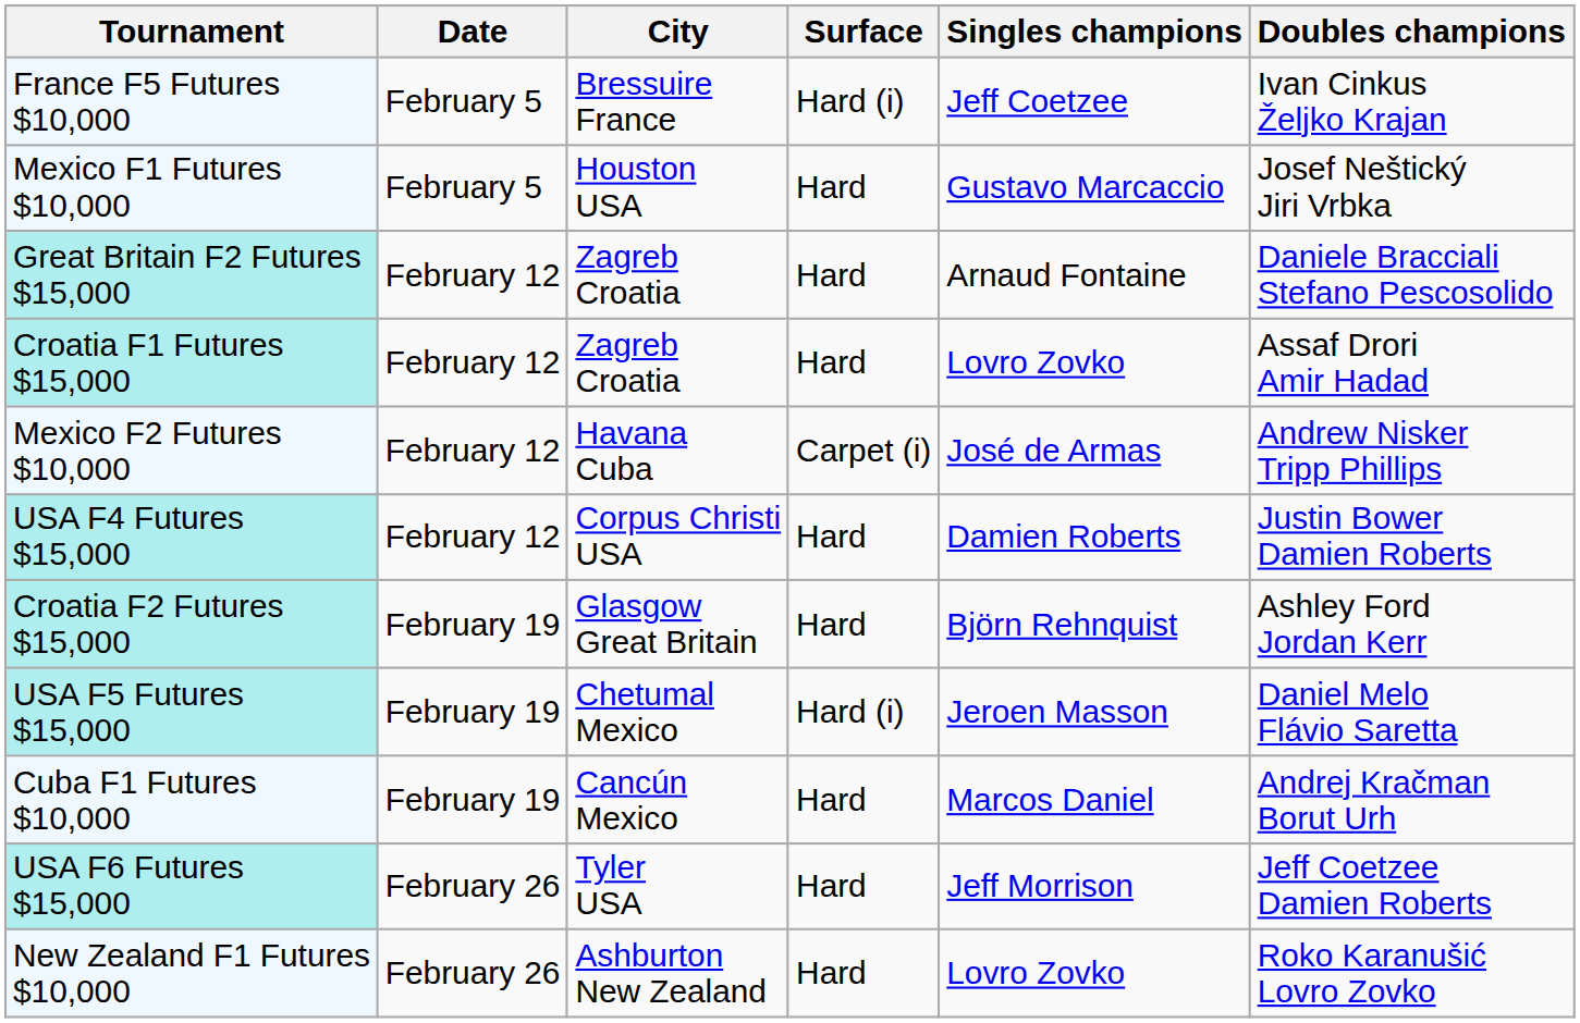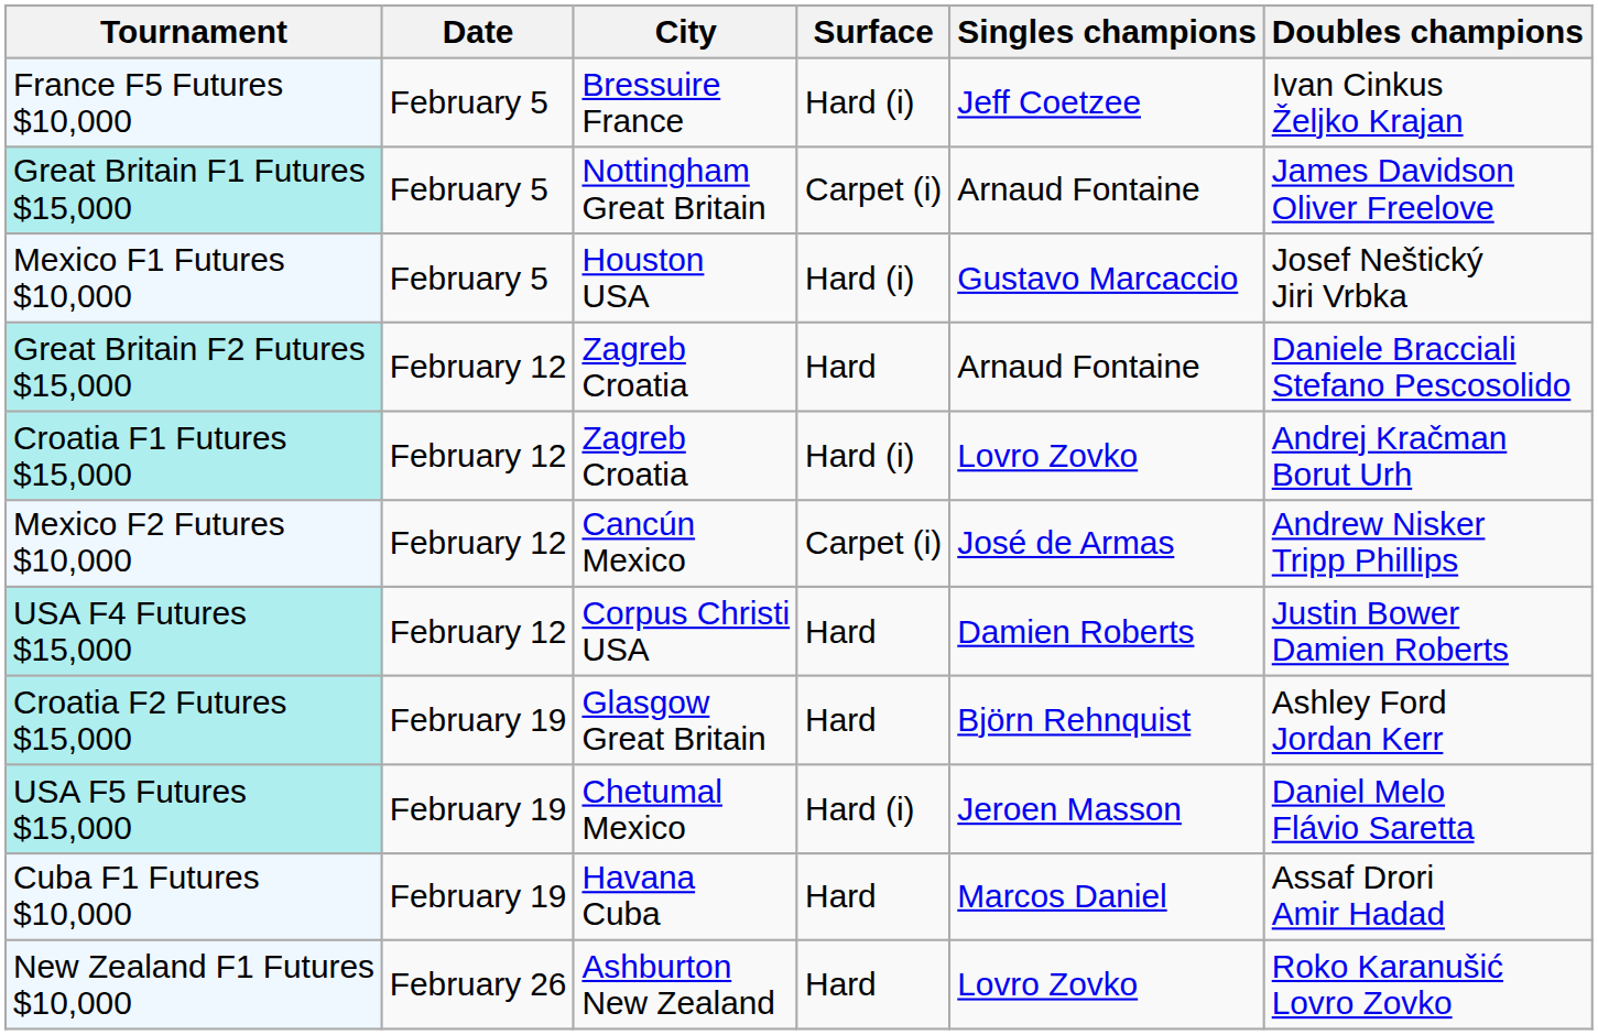+ row: Great Britain F1 Futures $15,000 | February 5 | Nottingham Great Britain | Carpet (i) | Arnaud Fontaine | James Davidson Oliver Freelove
Mexico F1 Futures $10,000 | Surface: Hard -> Hard (i)
Croatia F1 Futures $15,000 | Surface: Hard -> Hard (i)
Croatia F1 Futures $15,000 | Doubles champions: Assaf Drori Amir Hadad -> Andrej Kračman Borut Urh
Mexico F2 Futures $10,000 | City: Havana Cuba -> Cancún Mexico
Cuba F1 Futures $10,000 | City: Cancún Mexico -> Havana Cuba
Cuba F1 Futures $10,000 | Doubles champions: Andrej Kračman Borut Urh -> Assaf Drori Amir Hadad
- row: USA F6 Futures $15,000 | February 26 | Tyler USA | Hard | Jeff Morrison | Jeff Coetzee Damien Roberts
